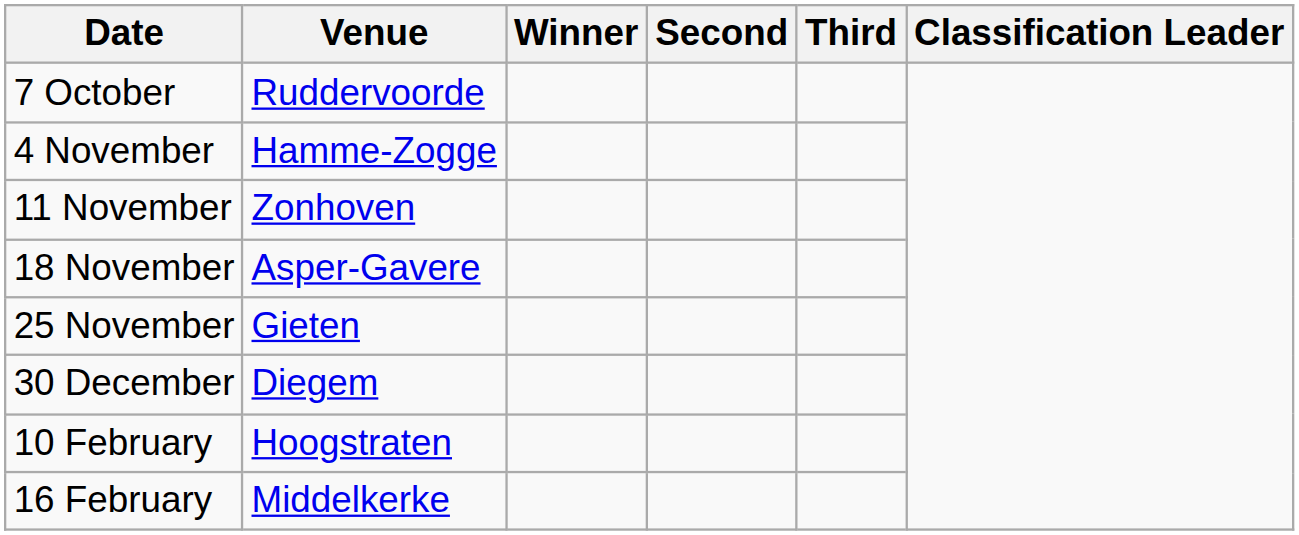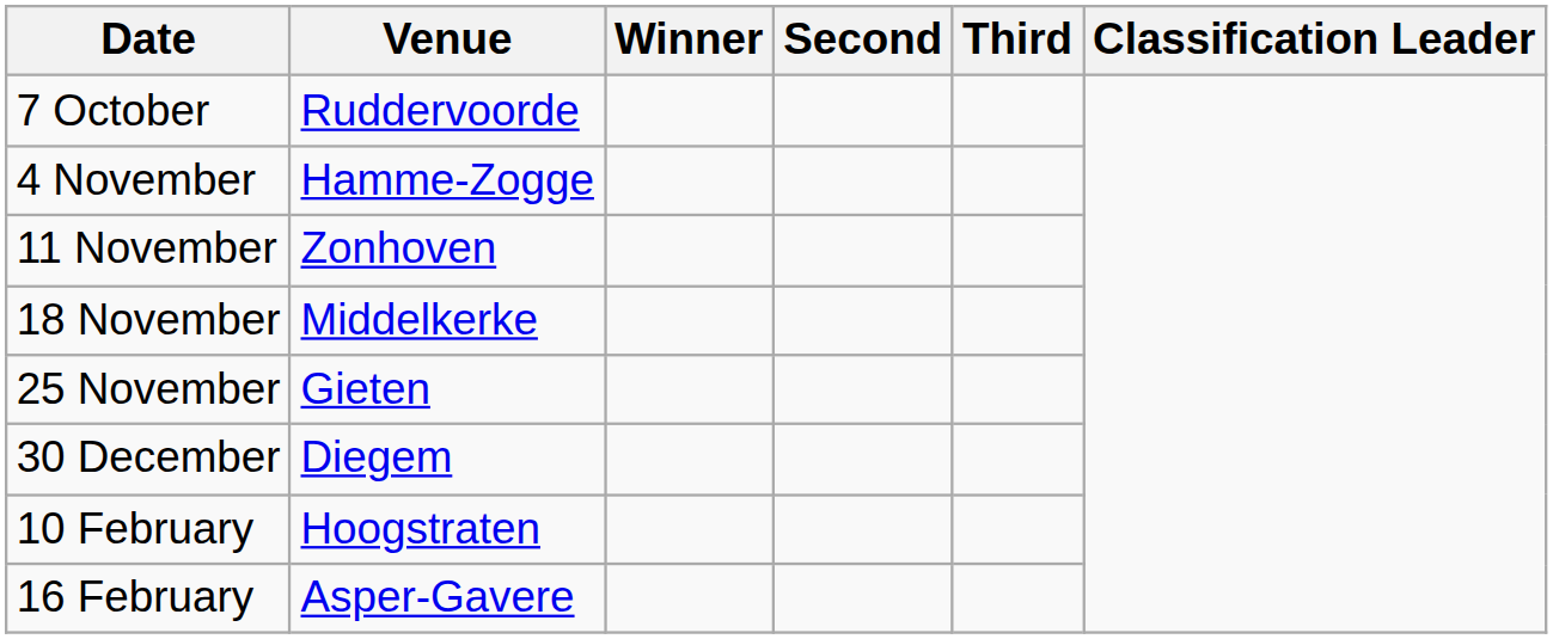18 November | Venue: Asper-Gavere -> Middelkerke
16 February | Venue: Middelkerke -> Asper-Gavere
